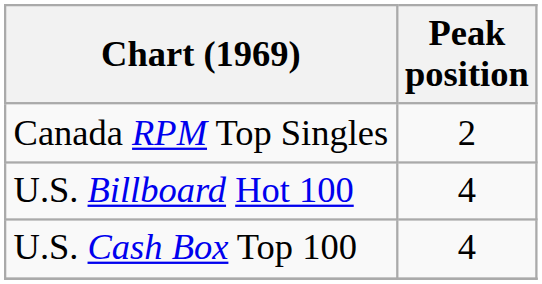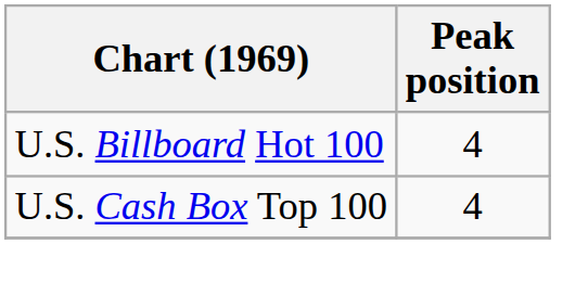- row: Canada RPM Top Singles | 2
